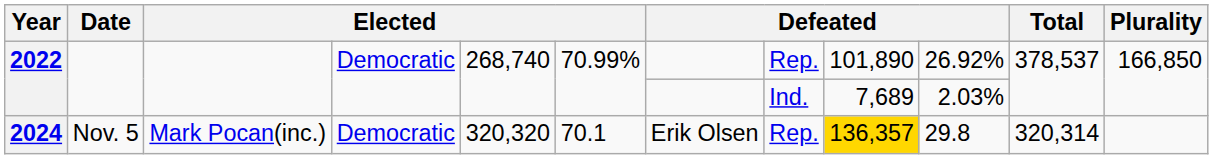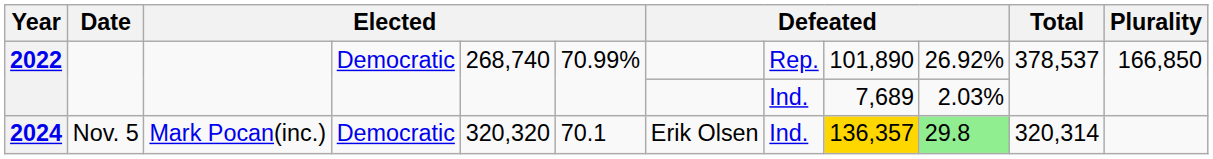2024 | column 8: Rep. -> Ind.
2024 | column 10: no background -> lightgreen background
